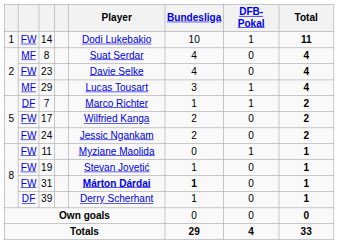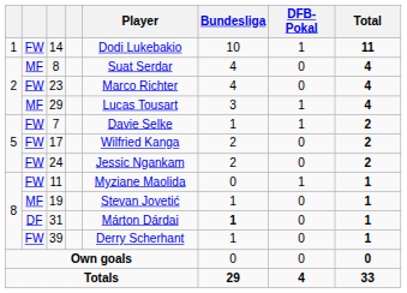23 | Player: Davie Selke -> Marco Richter
7 | column 2: DF -> FW
7 | Player: Marco Richter -> Davie Selke
19 | column 2: FW -> MF
31 | column 2: FW -> DF
31 | Player: bold -> normal
39 | column 2: DF -> FW
